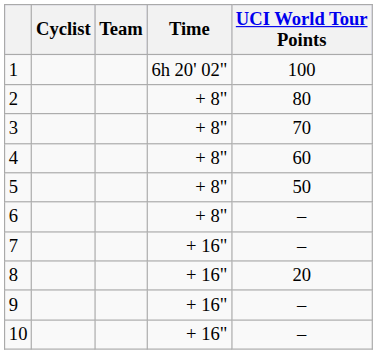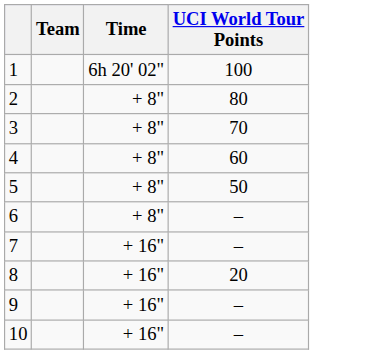- column: Cyclist
